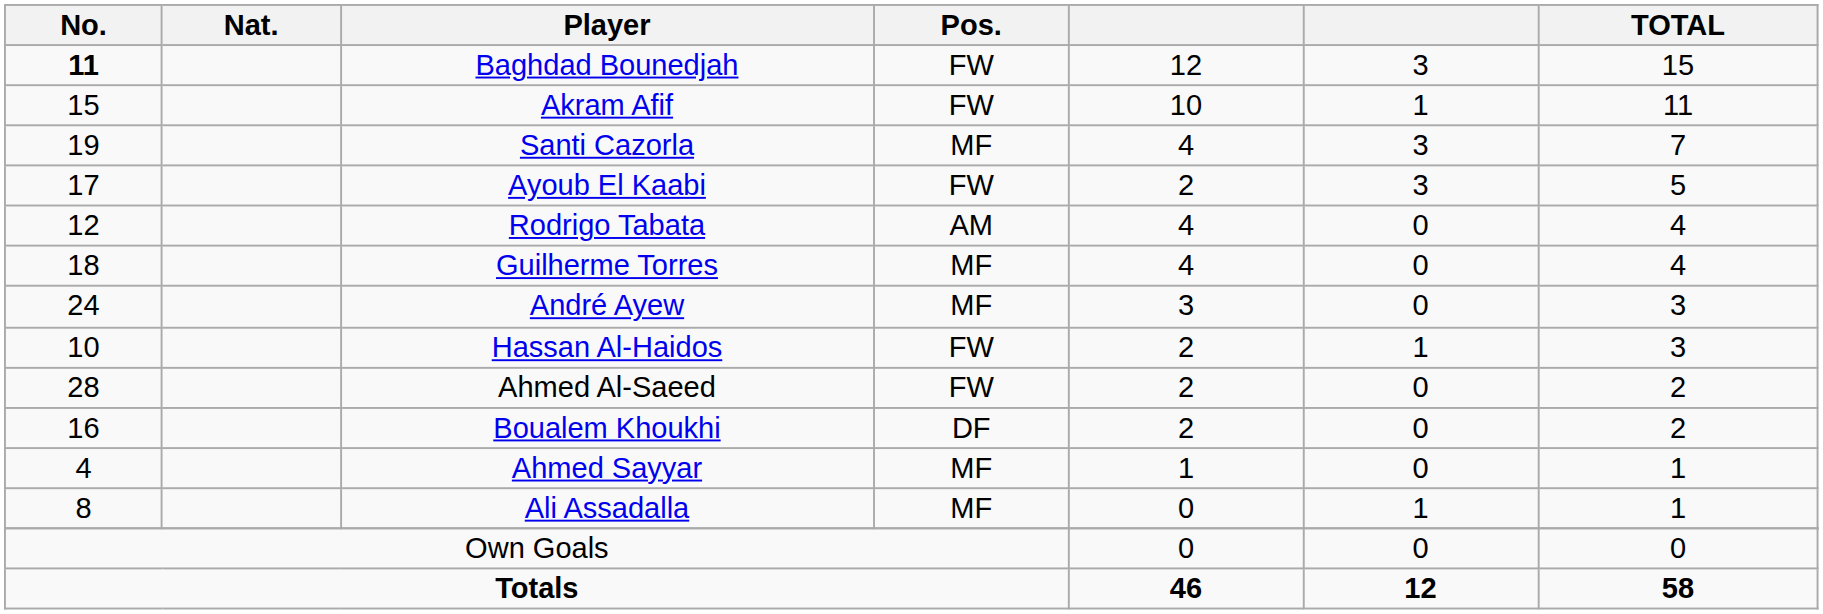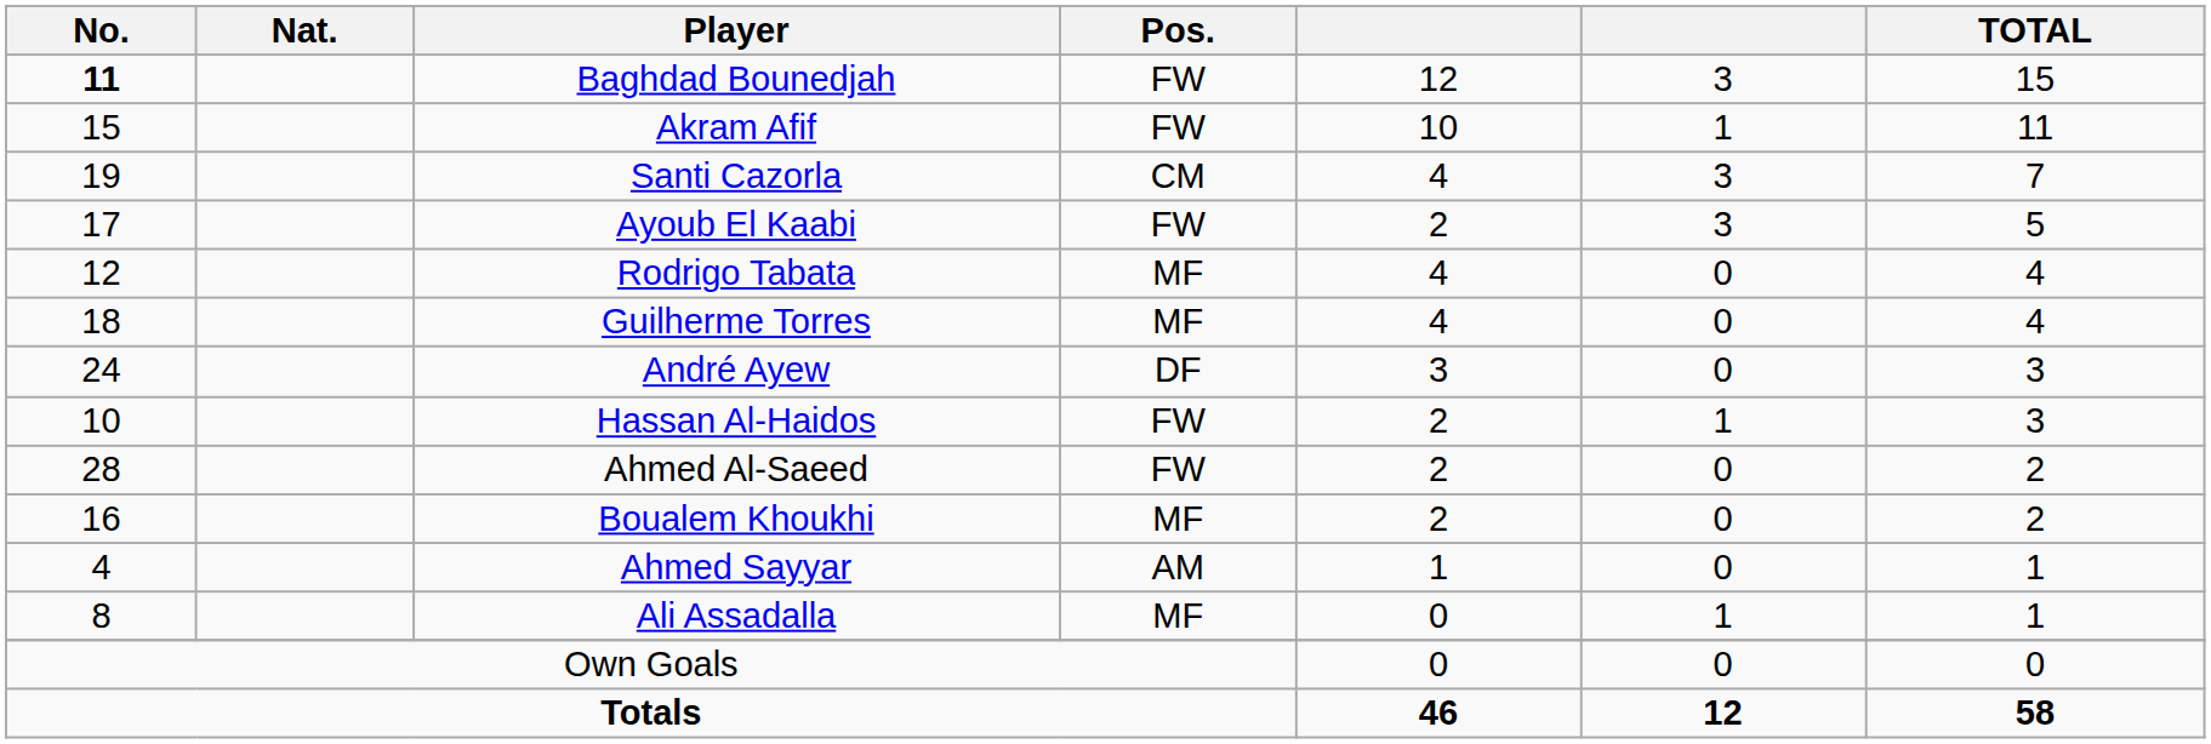Santi Cazorla | Pos.: MF -> CM
Rodrigo Tabata | Pos.: AM -> MF
André Ayew | Pos.: MF -> DF
Boualem Khoukhi | Pos.: DF -> MF
Ahmed Sayyar | Pos.: MF -> AM
